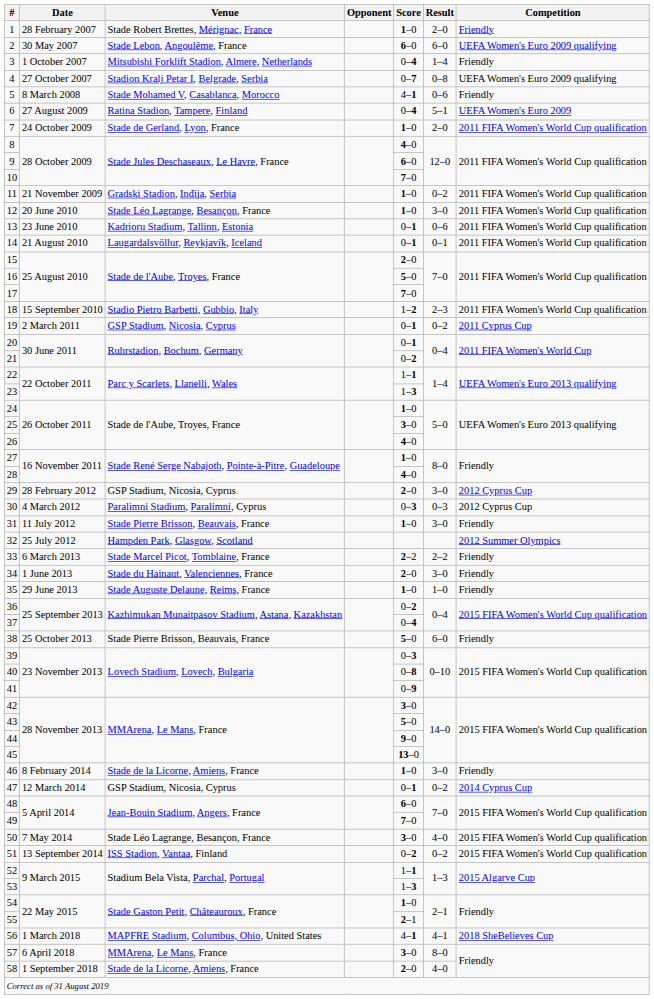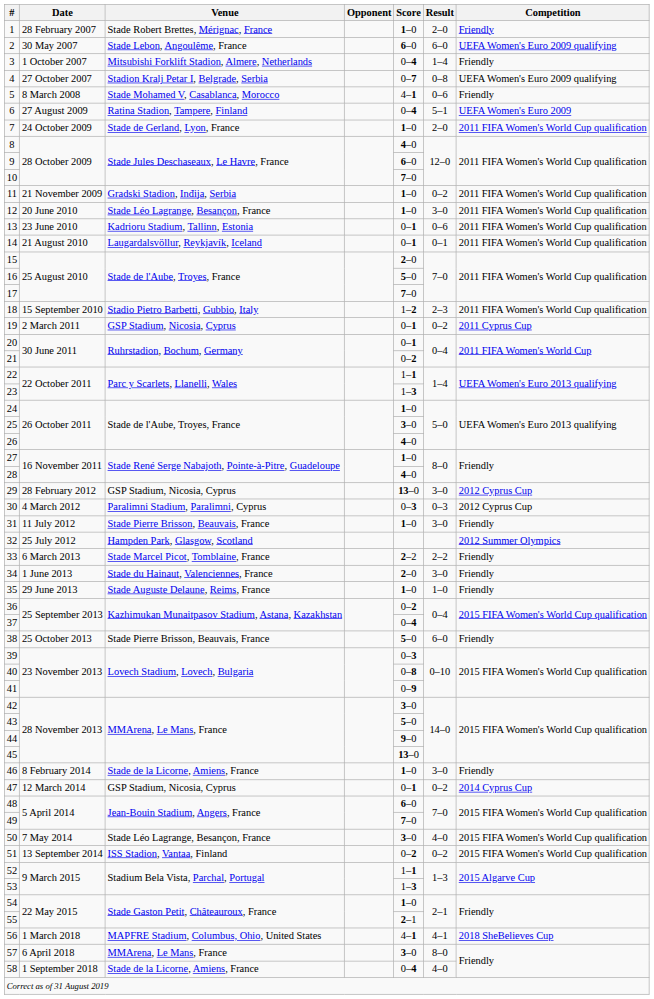29 | Score: 2–0 -> 13–0
58 | Score: 2–0 -> 0–4
